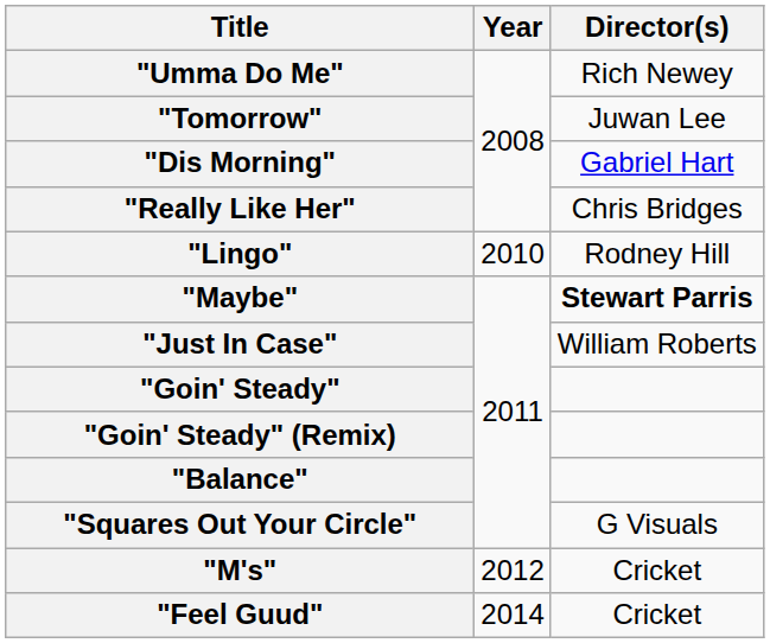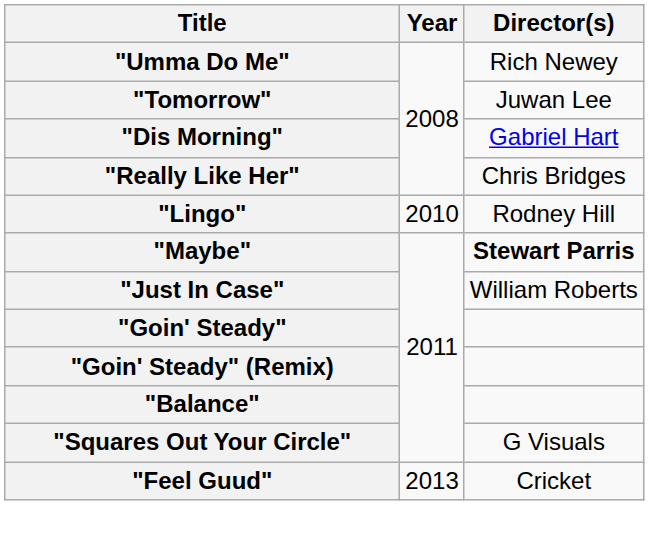- row: "M's" | 2012 | Cricket
"Feel Guud" | Year: 2014 -> 2013
